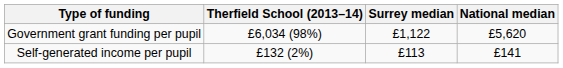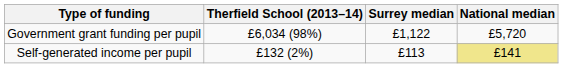Government grant funding per pupil | National median: £5,620 -> £5,720
Self-generated income per pupil | National median: no background -> khaki background
